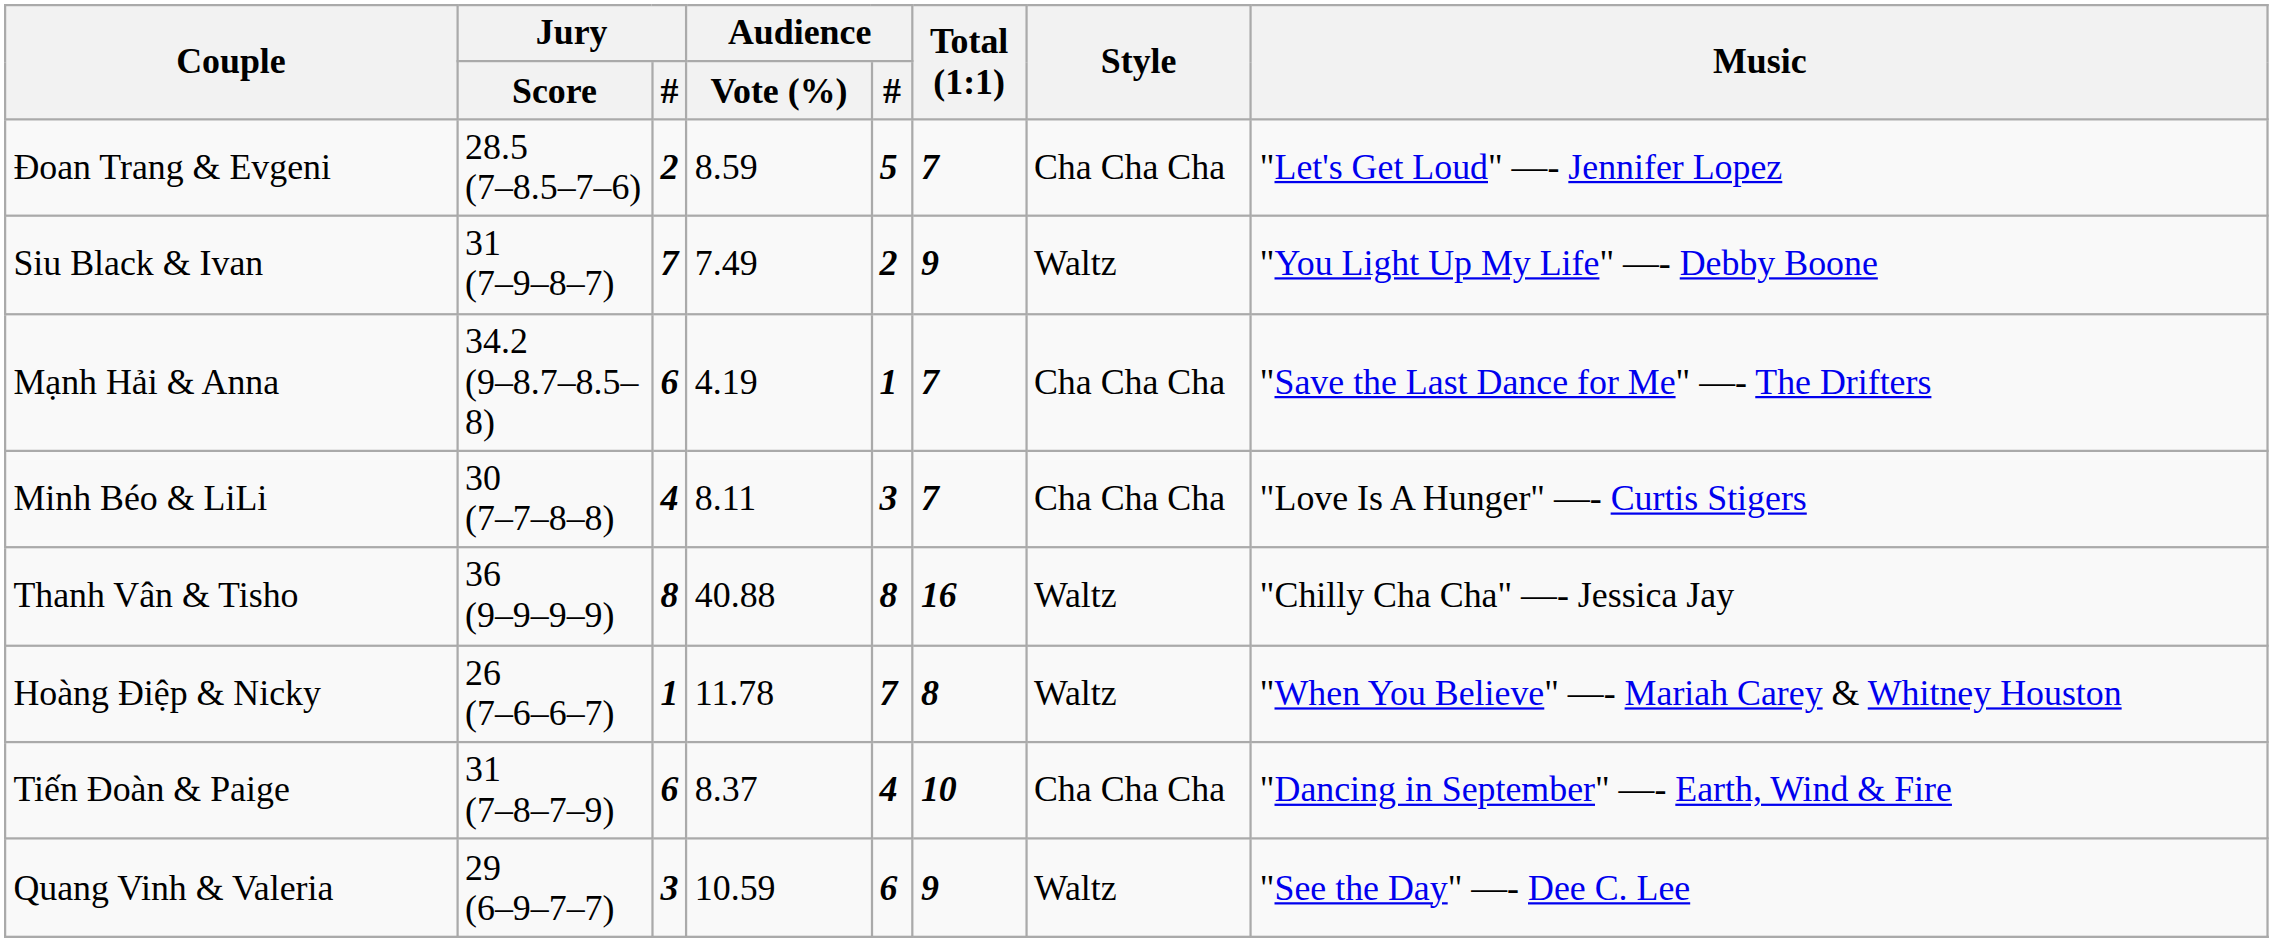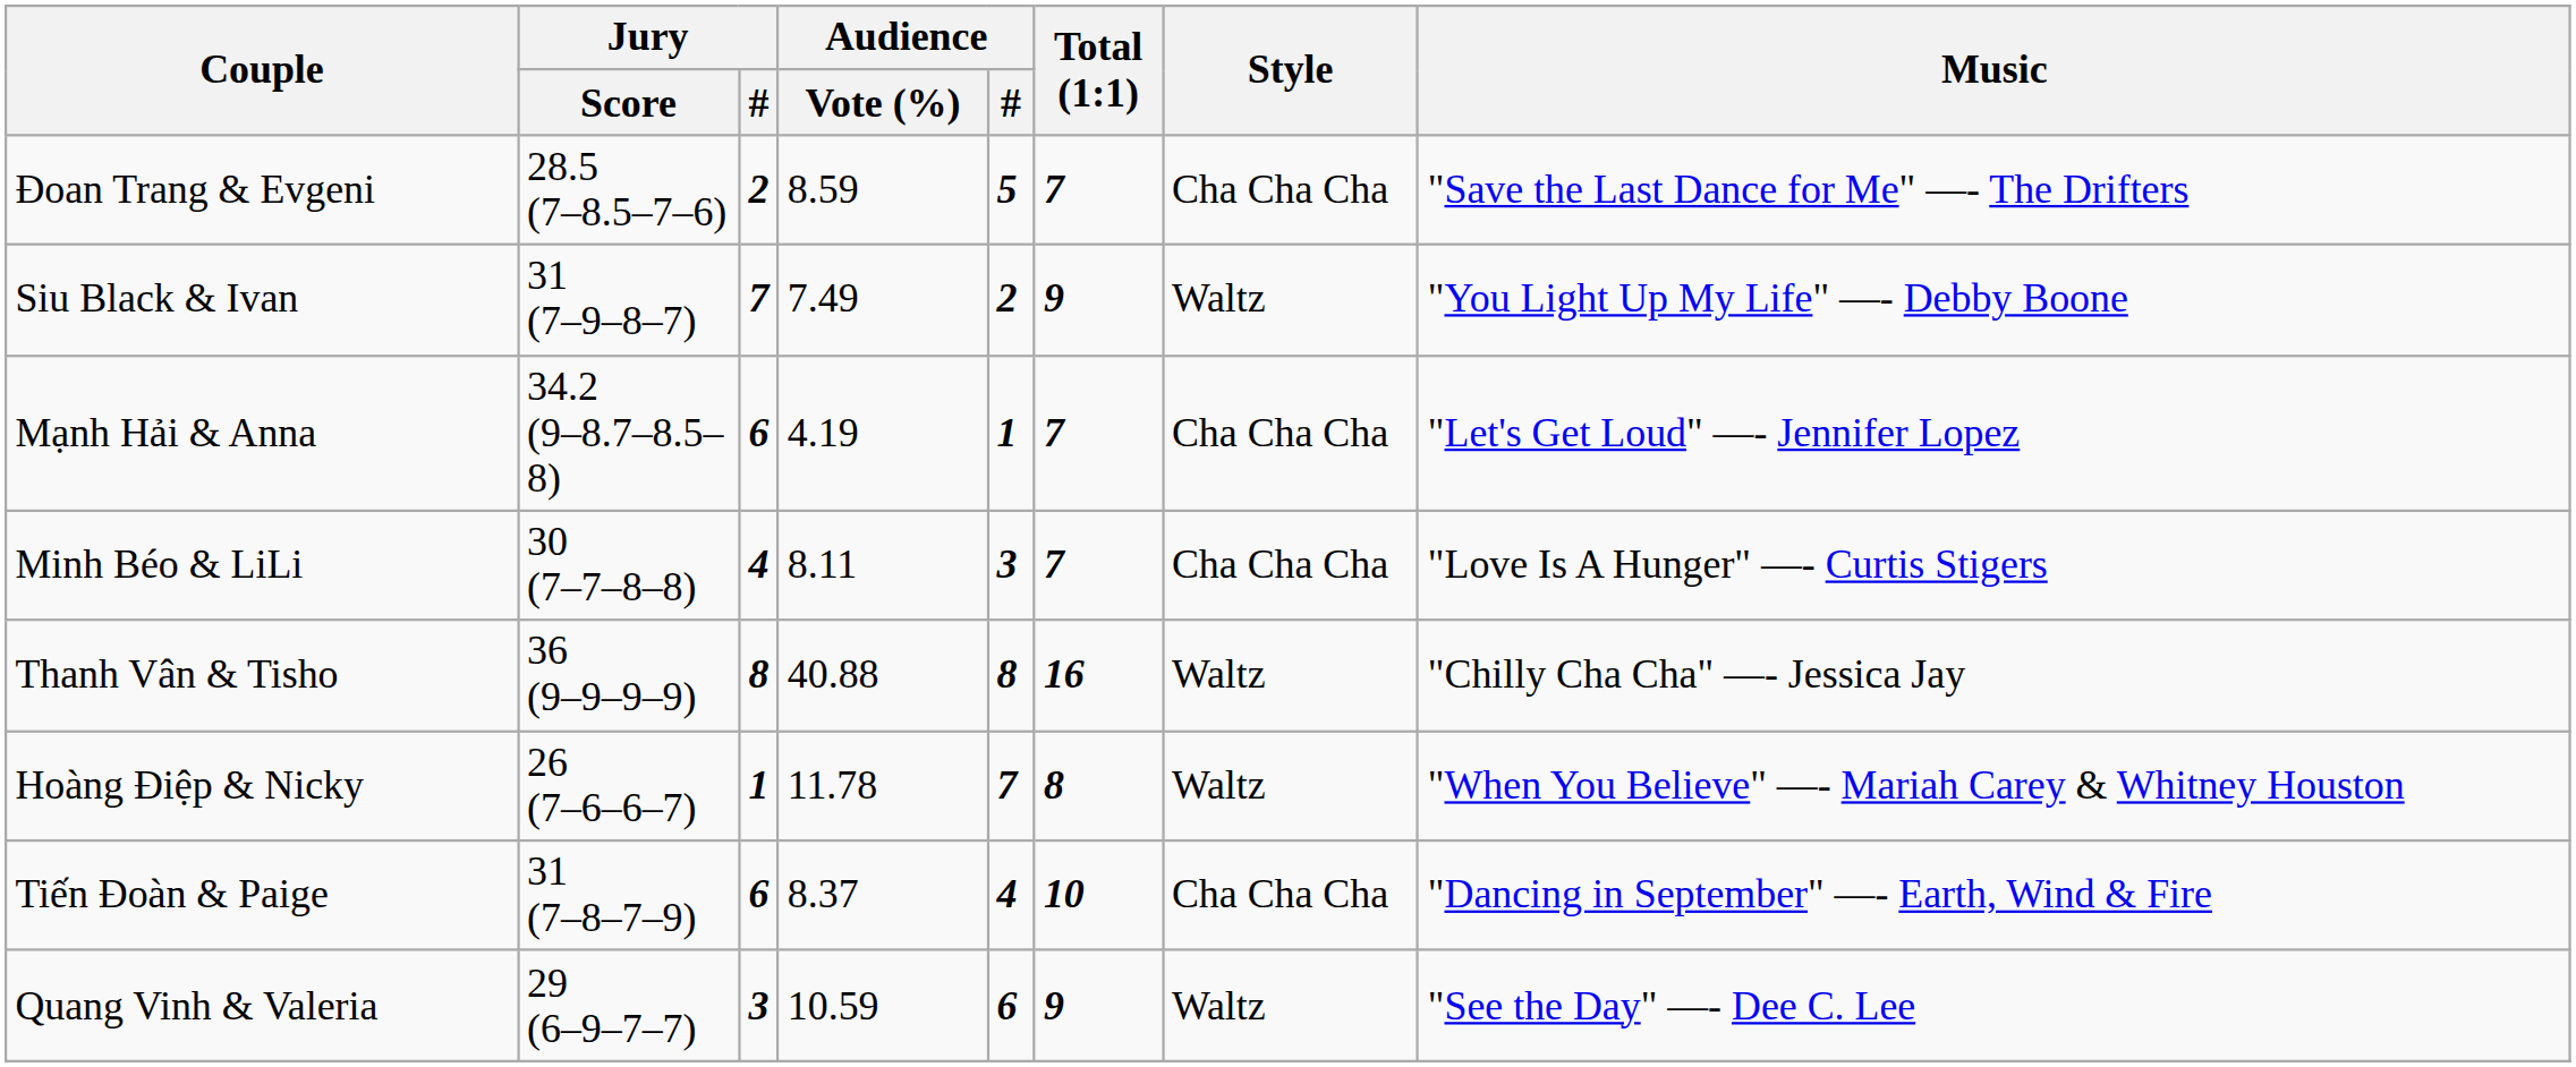Đoan Trang & Evgeni | Music: "Let's Get Loud" —- Jennifer Lopez -> "Save the Last Dance for Me" —- The Drifters
Mạnh Hải & Anna | Music: "Save the Last Dance for Me" —- The Drifters -> "Let's Get Loud" —- Jennifer Lopez
